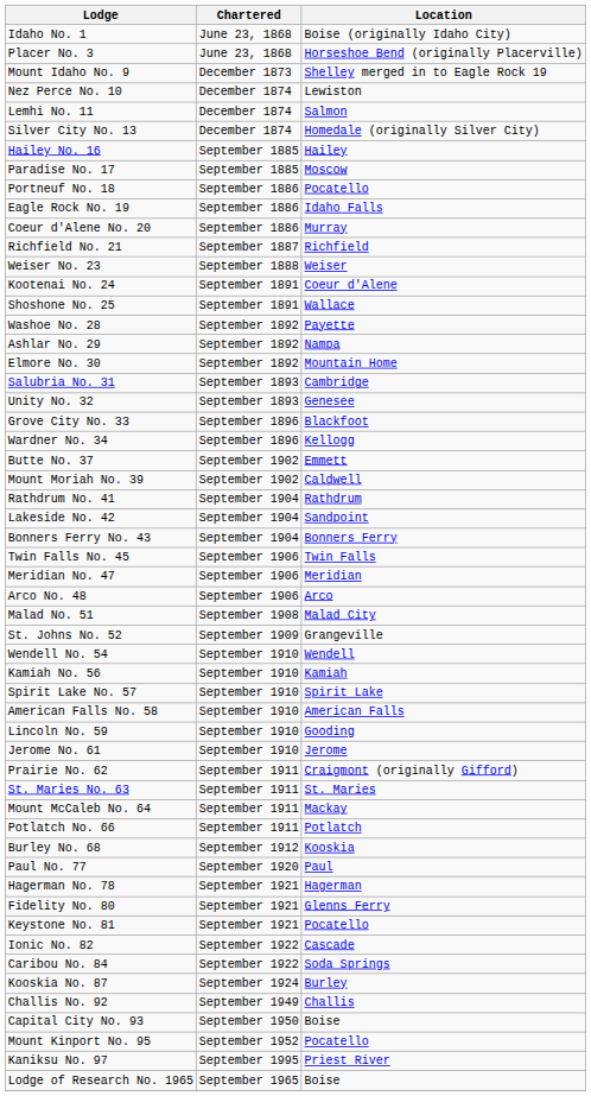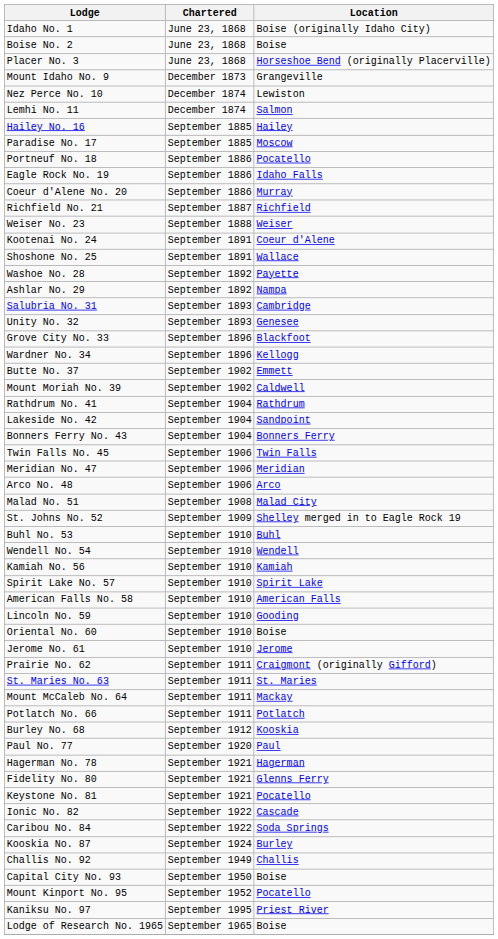+ row: Boise No. 2 | June 23, 1868 | Boise
Mount Idaho No. 9 | Location: Shelley merged in to Eagle Rock 19 -> Grangeville
- row: Silver City No. 13 | December 1874 | Homedale (originally Silver City)
- row: Elmore No. 30 | September 1892 | Mountain Home
St. Johns No. 52 | Location: Grangeville -> Shelley merged in to Eagle Rock 19
+ row: Buhl No. 53 | September 1910 | Buhl
+ row: Oriental No. 60 | September 1910 | Boise
